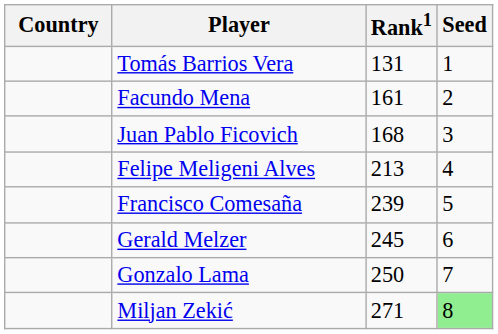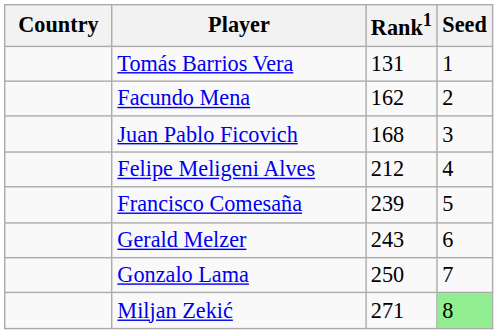Facundo Mena | Rank1: 161 -> 162
Felipe Meligeni Alves | Rank1: 213 -> 212
Gerald Melzer | Rank1: 245 -> 243
